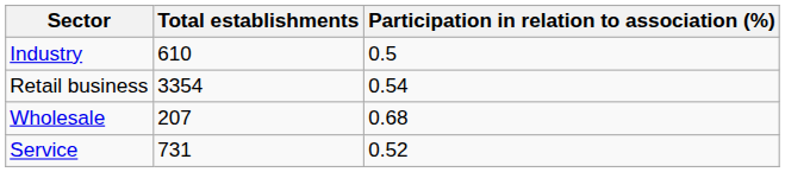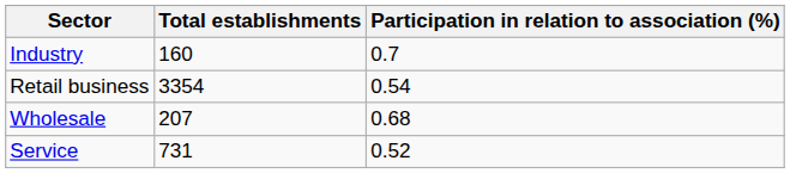Industry | Total establishments: 610 -> 160
Industry | Participation in relation to association (%): 0.5 -> 0.7
